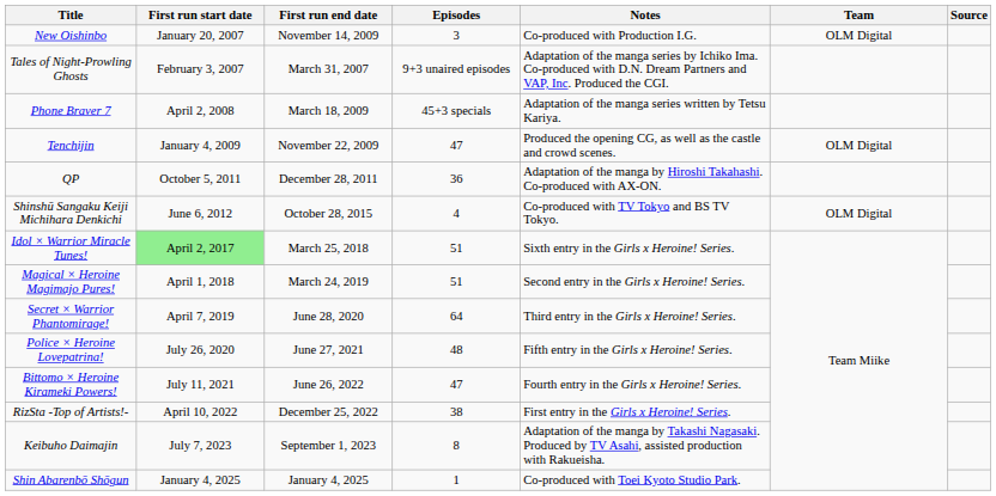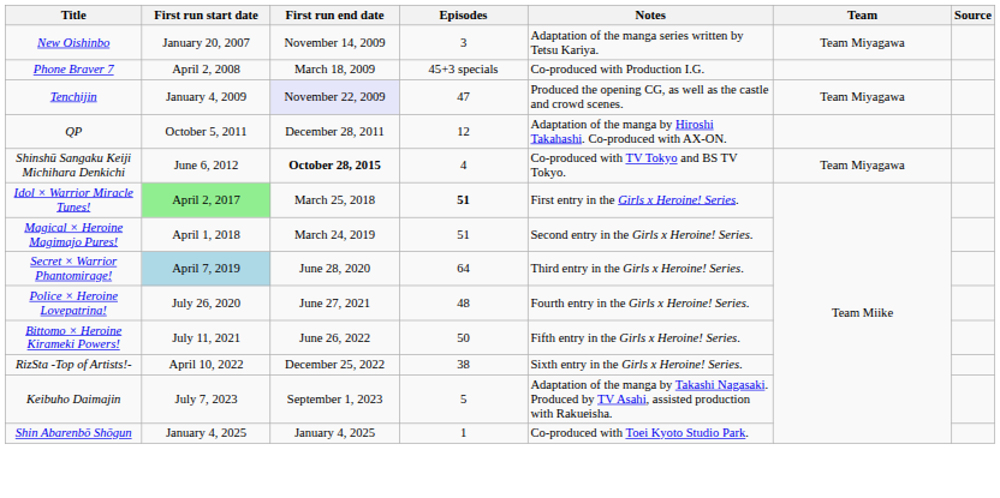New Oishinbo | Notes: Co-produced with Production I.G. -> Adaptation of the manga series written by Tetsu Kariya.
New Oishinbo | Team: OLM Digital -> Team Miyagawa
- row: Tales of Night-Prowling Ghosts | February 3, 2007 | March 31, 2007 | 9+3 unaired episodes | Adaptation of the manga series by Ichiko Ima. Co-produced with D.N. Dream Partners and VAP, Inc. Produced the CGI.
Phone Braver 7 | Notes: Adaptation of the manga series written by Tetsu Kariya. -> Co-produced with Production I.G.
Tenchijin | First run end date: no background -> lavender background
Tenchijin | Team: OLM Digital -> Team Miyagawa
QP | Episodes: 36 -> 12
Shinshū Sangaku Keiji Michihara Denkichi | First run end date: normal -> bold
Shinshū Sangaku Keiji Michihara Denkichi | Team: OLM Digital -> Team Miyagawa
Idol × Warrior Miracle Tunes! | Episodes: normal -> bold
Idol × Warrior Miracle Tunes! | Notes: Sixth entry in the Girls x Heroine! Series. -> First entry in the Girls x Heroine! Series.
Secret × Warrior Phantomirage! | First run start date: no background -> lightblue background
Police × Heroine Lovepatrina! | Notes: Fifth entry in the Girls x Heroine! Series. -> Fourth entry in the Girls x Heroine! Series.
Bittomo × Heroine Kirameki Powers! | Episodes: 47 -> 50
Bittomo × Heroine Kirameki Powers! | Notes: Fourth entry in the Girls x Heroine! Series. -> Fifth entry in the Girls x Heroine! Series.
RizSta -Top of Artists!- | Notes: First entry in the Girls x Heroine! Series. -> Sixth entry in the Girls x Heroine! Series.
Keibuho Daimajin | Episodes: 8 -> 5
